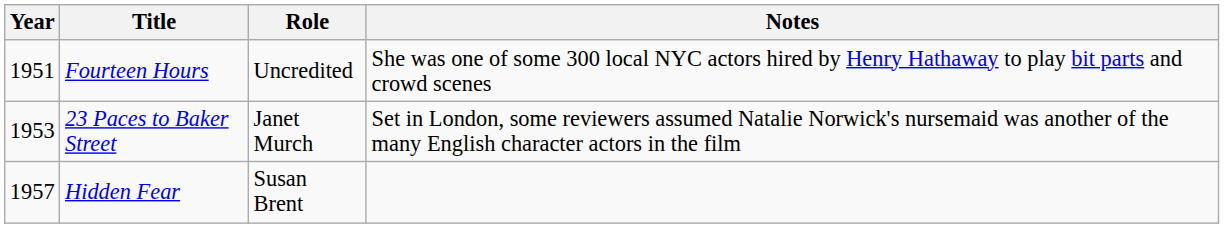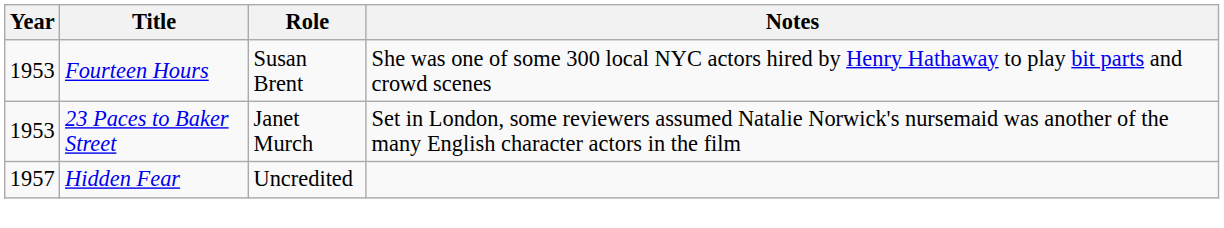Fourteen Hours | Year: 1951 -> 1953
Fourteen Hours | Role: Uncredited -> Susan Brent
Hidden Fear | Role: Susan Brent -> Uncredited
